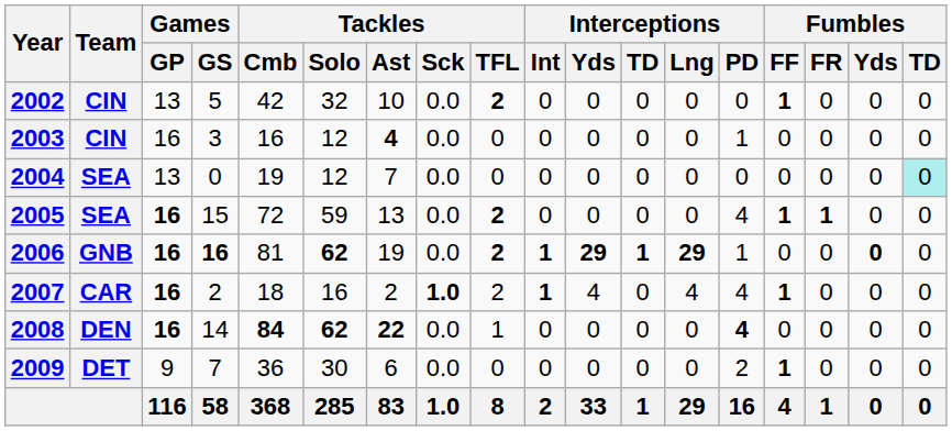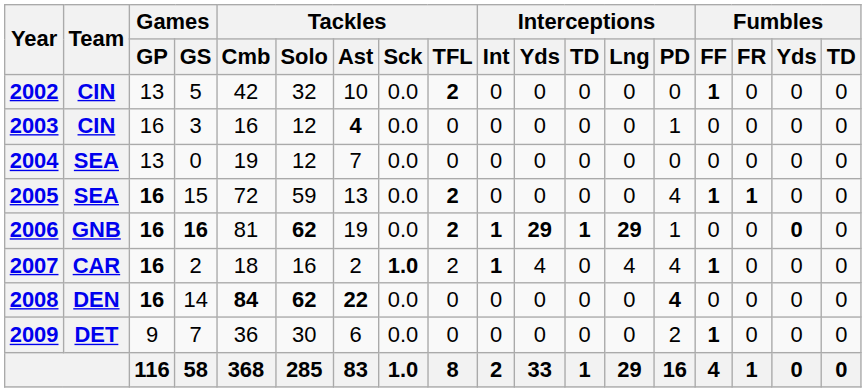2004 | Fumbles / TD: paleturquoise background -> no background
2008 | Tackles / TFL: 1 -> 0
